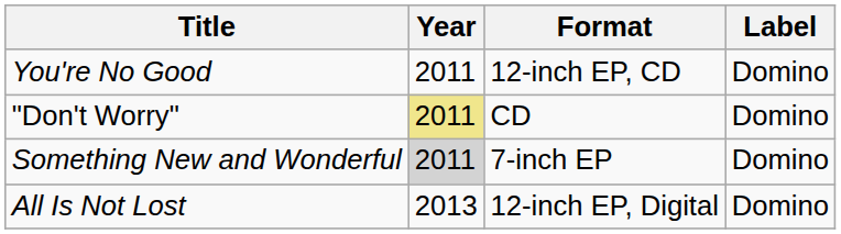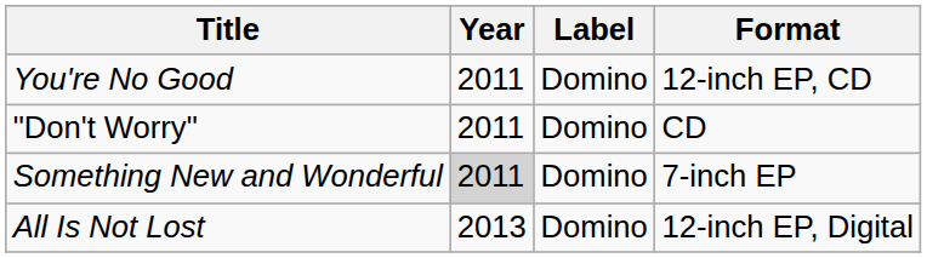columns swapped: Format <-> Label
"Don't Worry" | Year: khaki background -> no background
